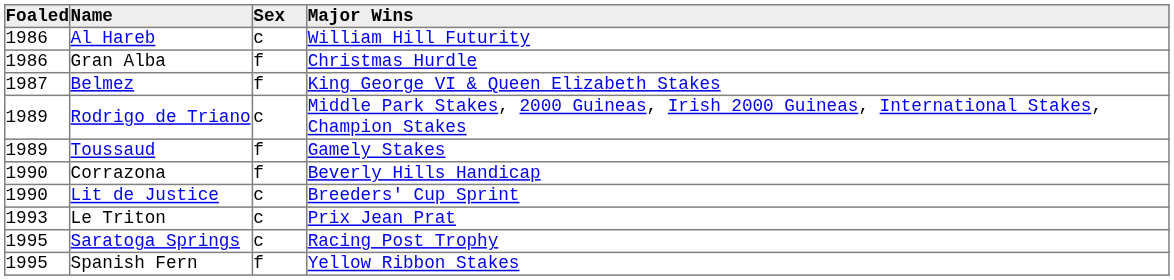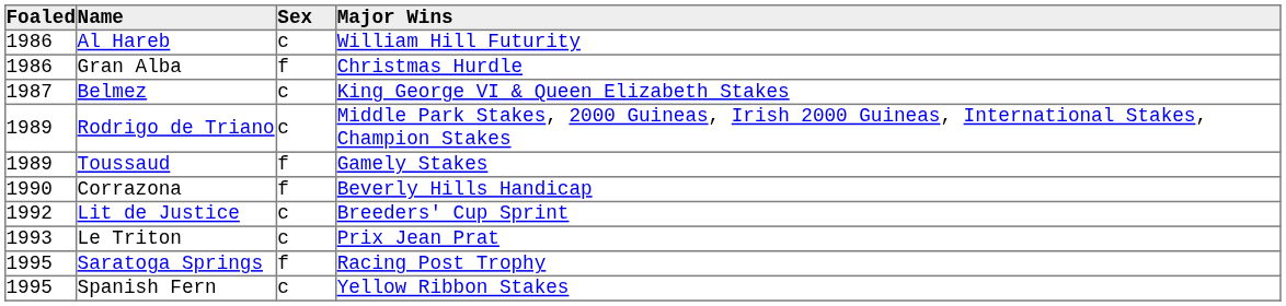Belmez | Sex: f -> c
Lit de Justice | Foaled: 1990 -> 1992
Saratoga Springs | Sex: c -> f
Spanish Fern | Sex: f -> c
